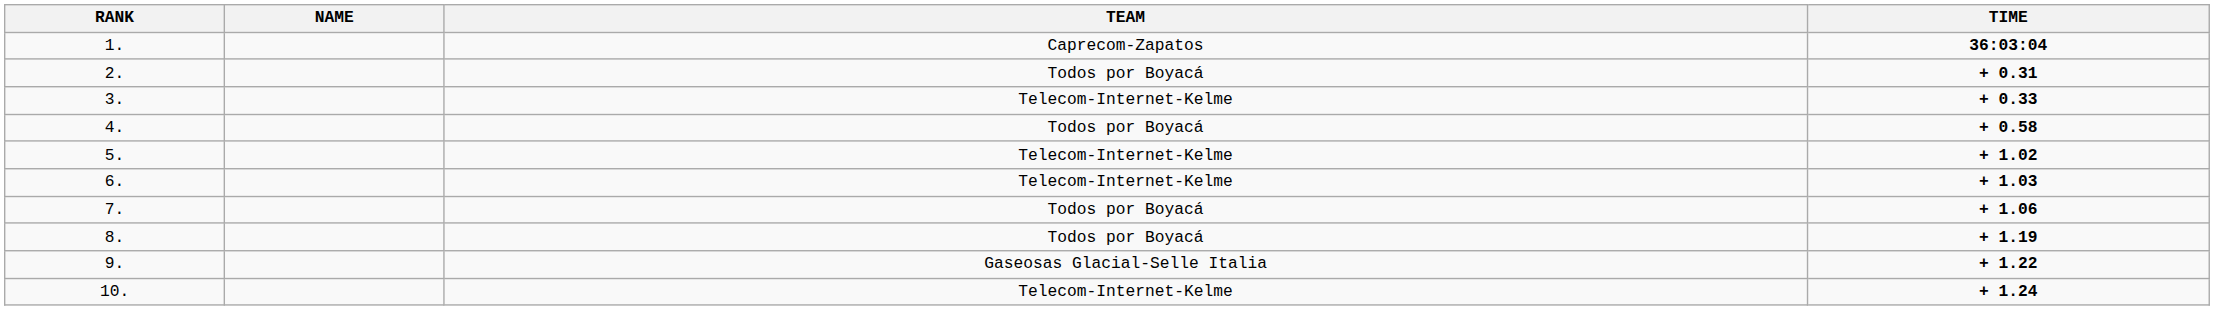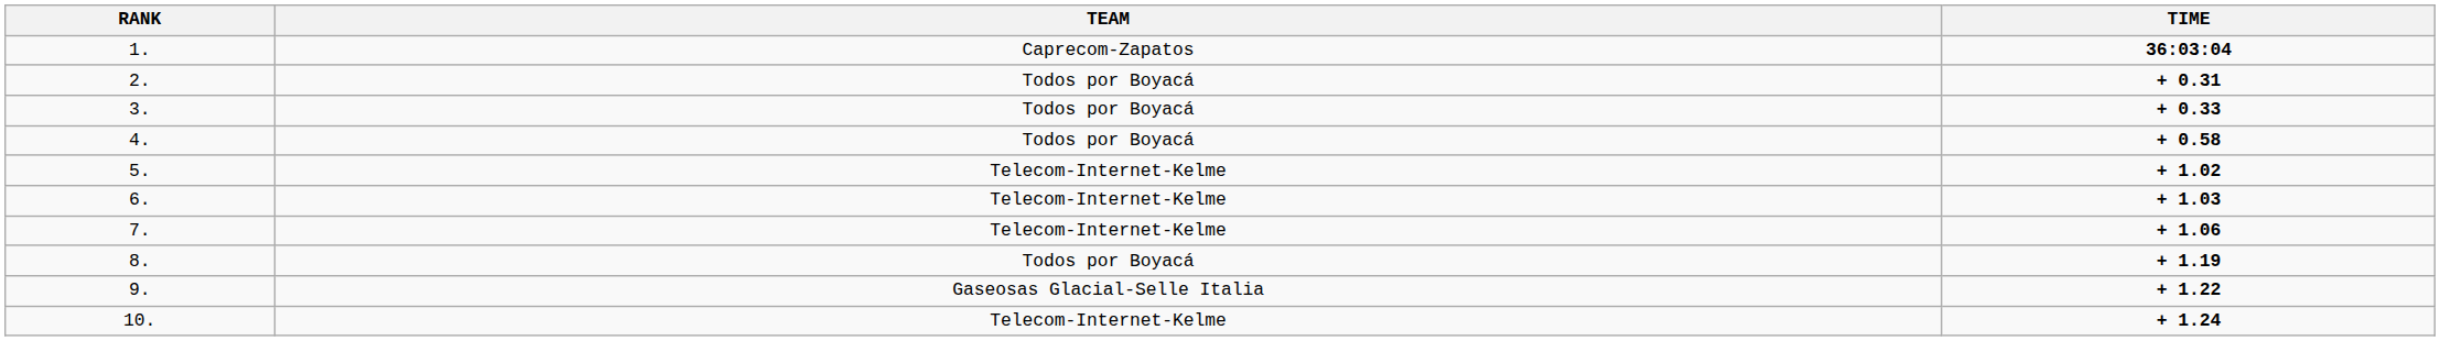- column: NAME
3. | TEAM: Telecom-Internet-Kelme -> Todos por Boyacá
7. | TEAM: Todos por Boyacá -> Telecom-Internet-Kelme
